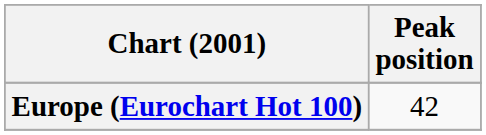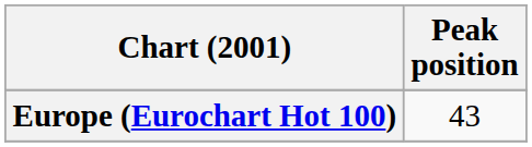Europe (Eurochart Hot 100) | Peak position: 42 -> 43
